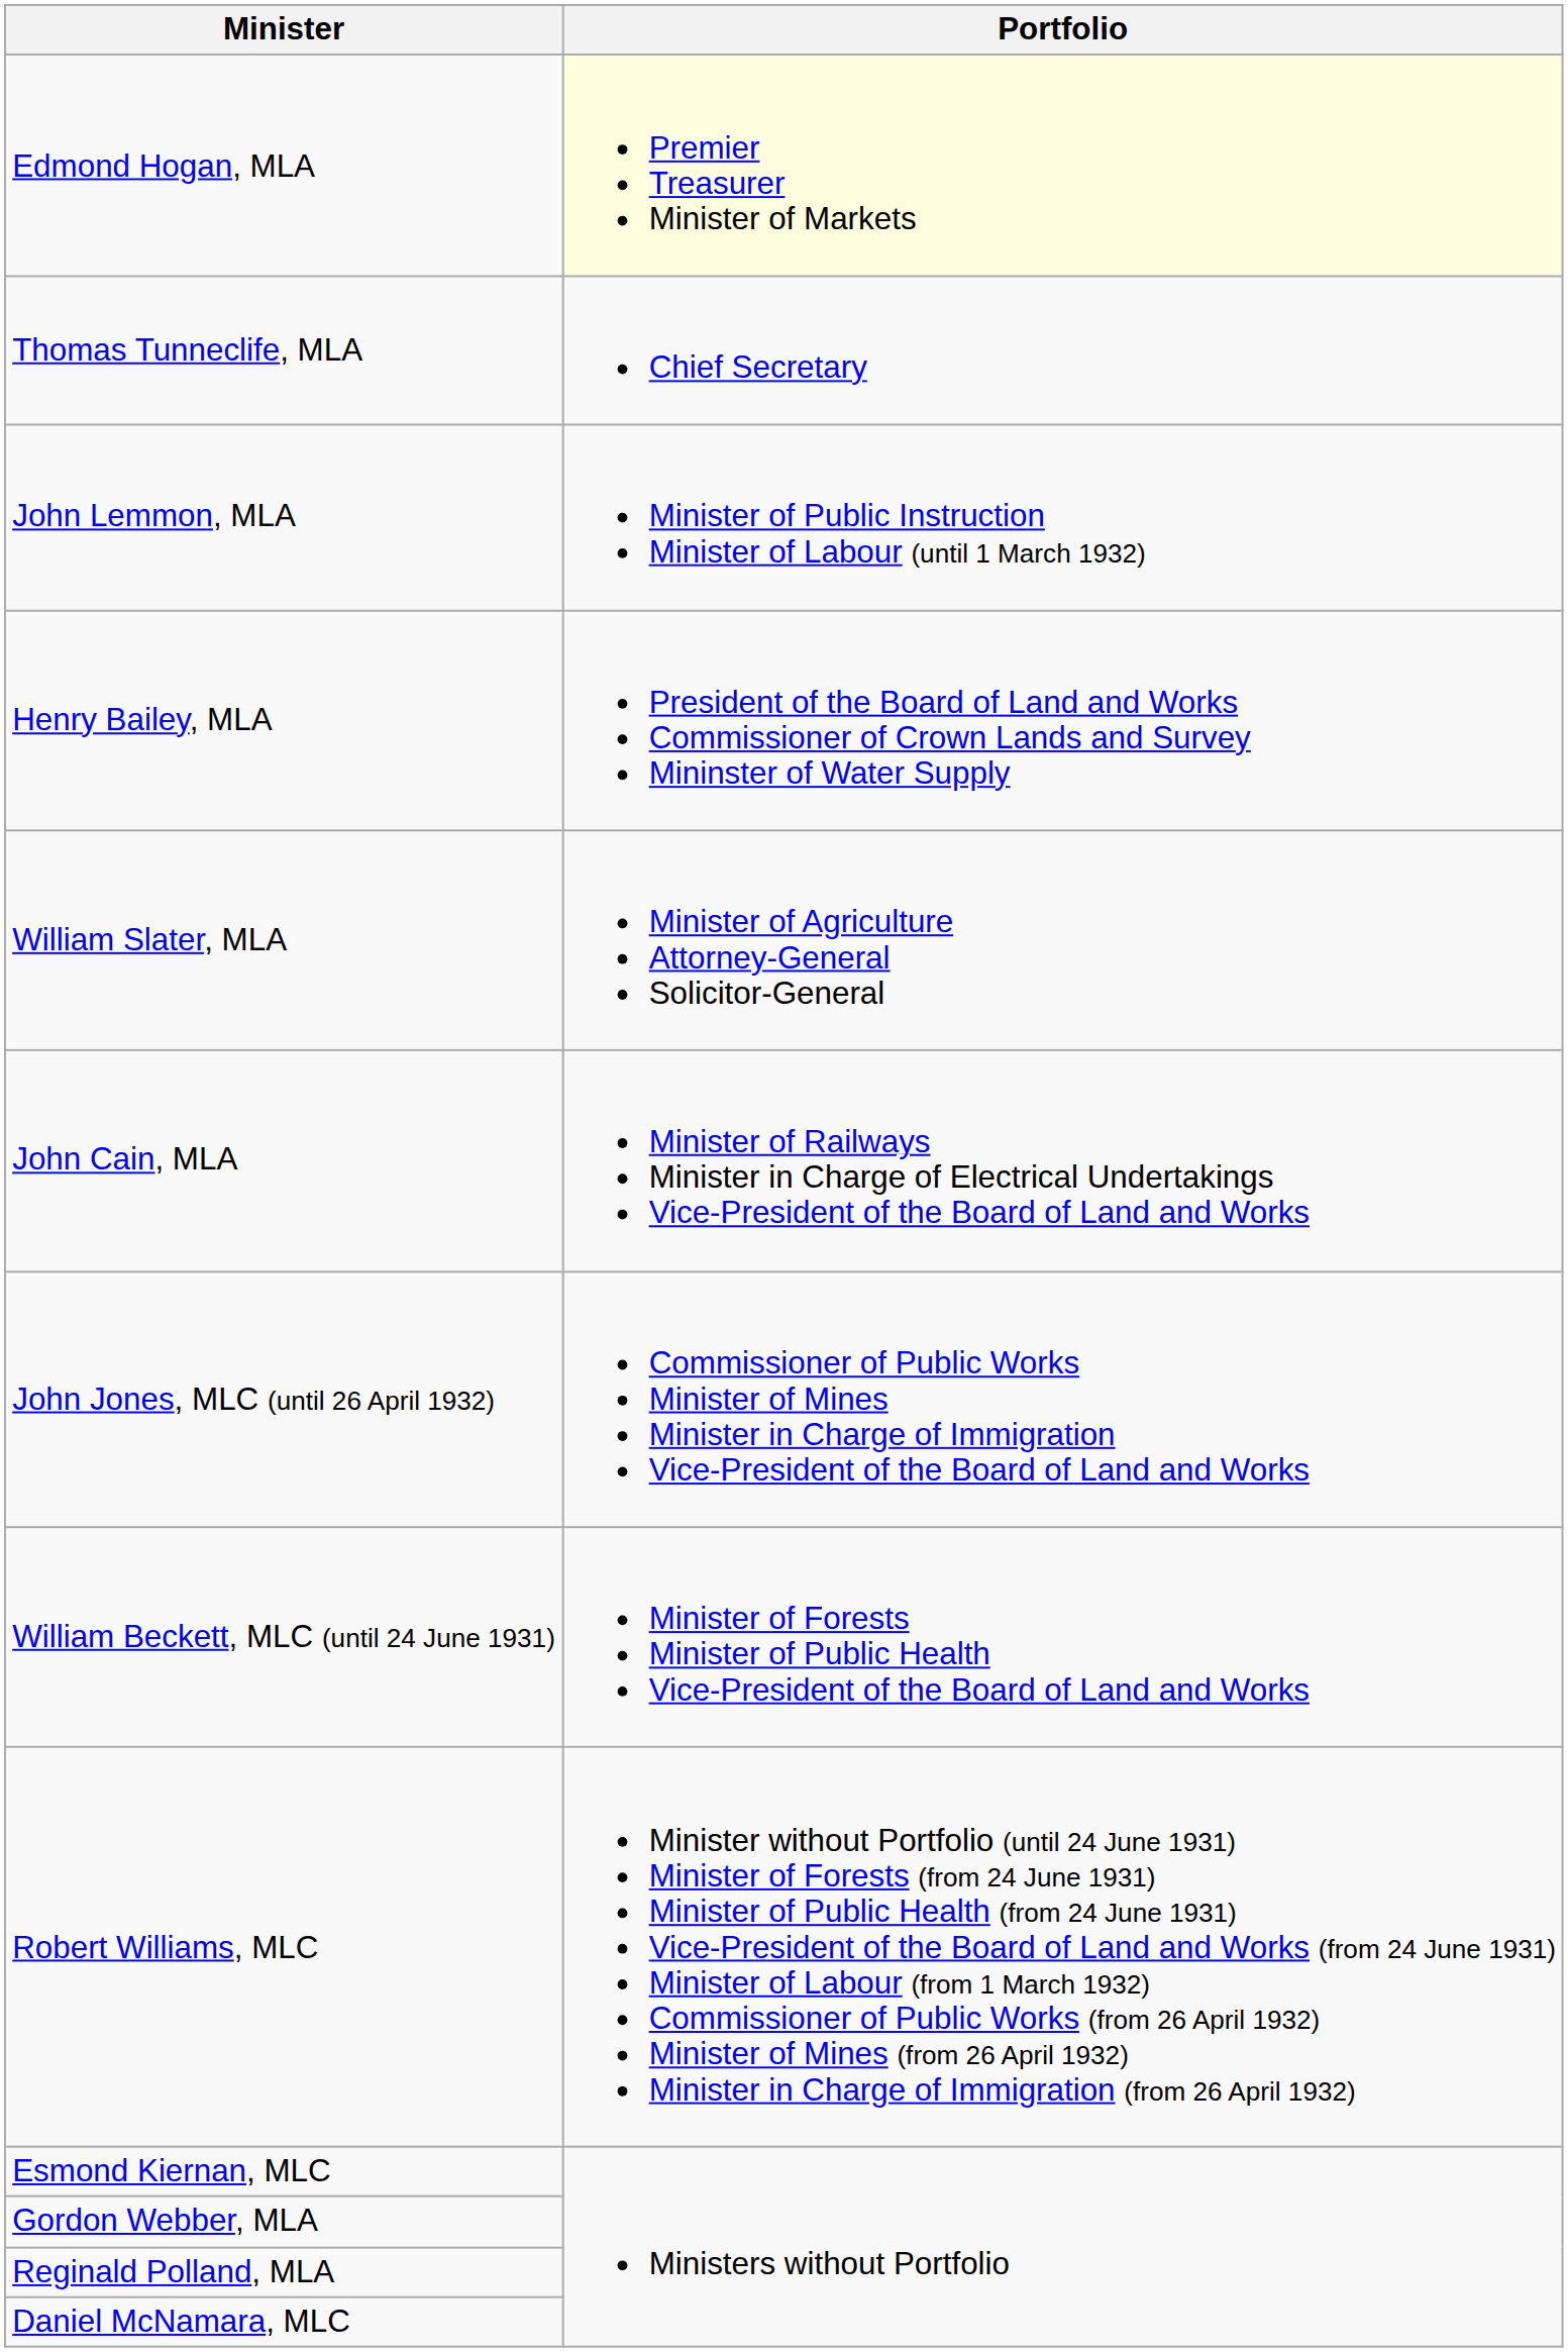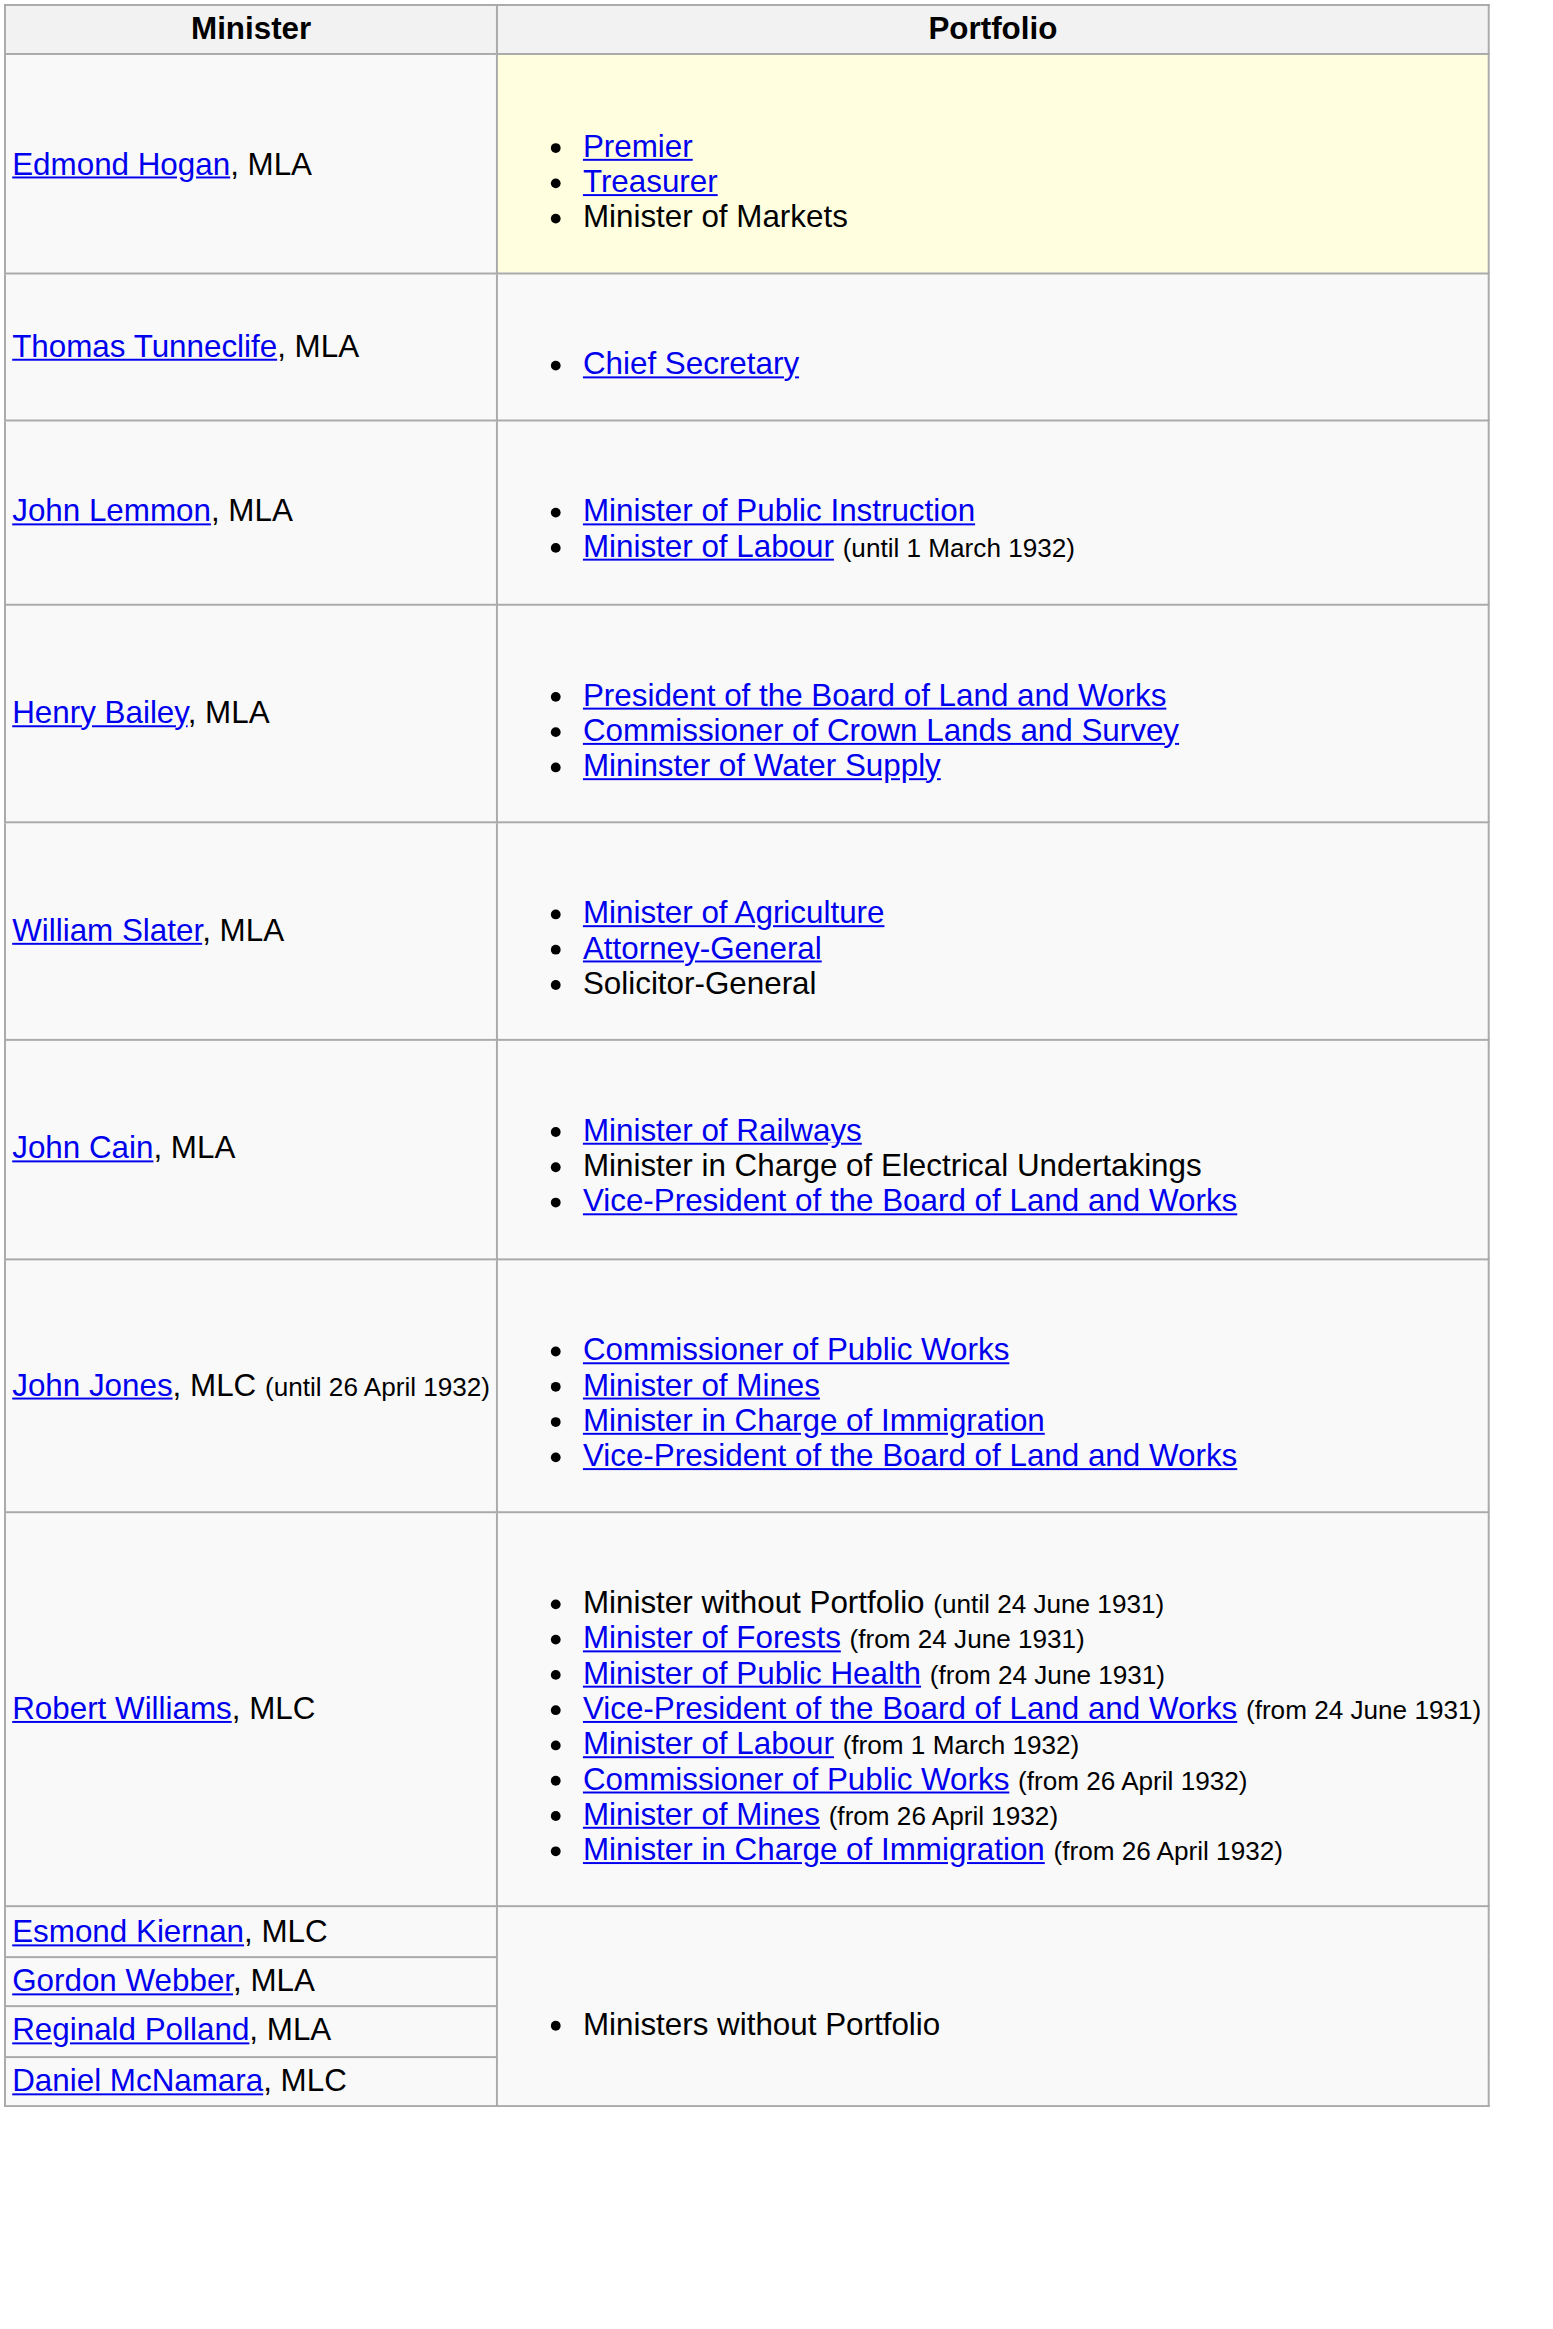- row: William Beckett, MLC (until 24 June 1931) | Minister of Forests Minister of Public Health Vice-President of the Board of Land and Works
